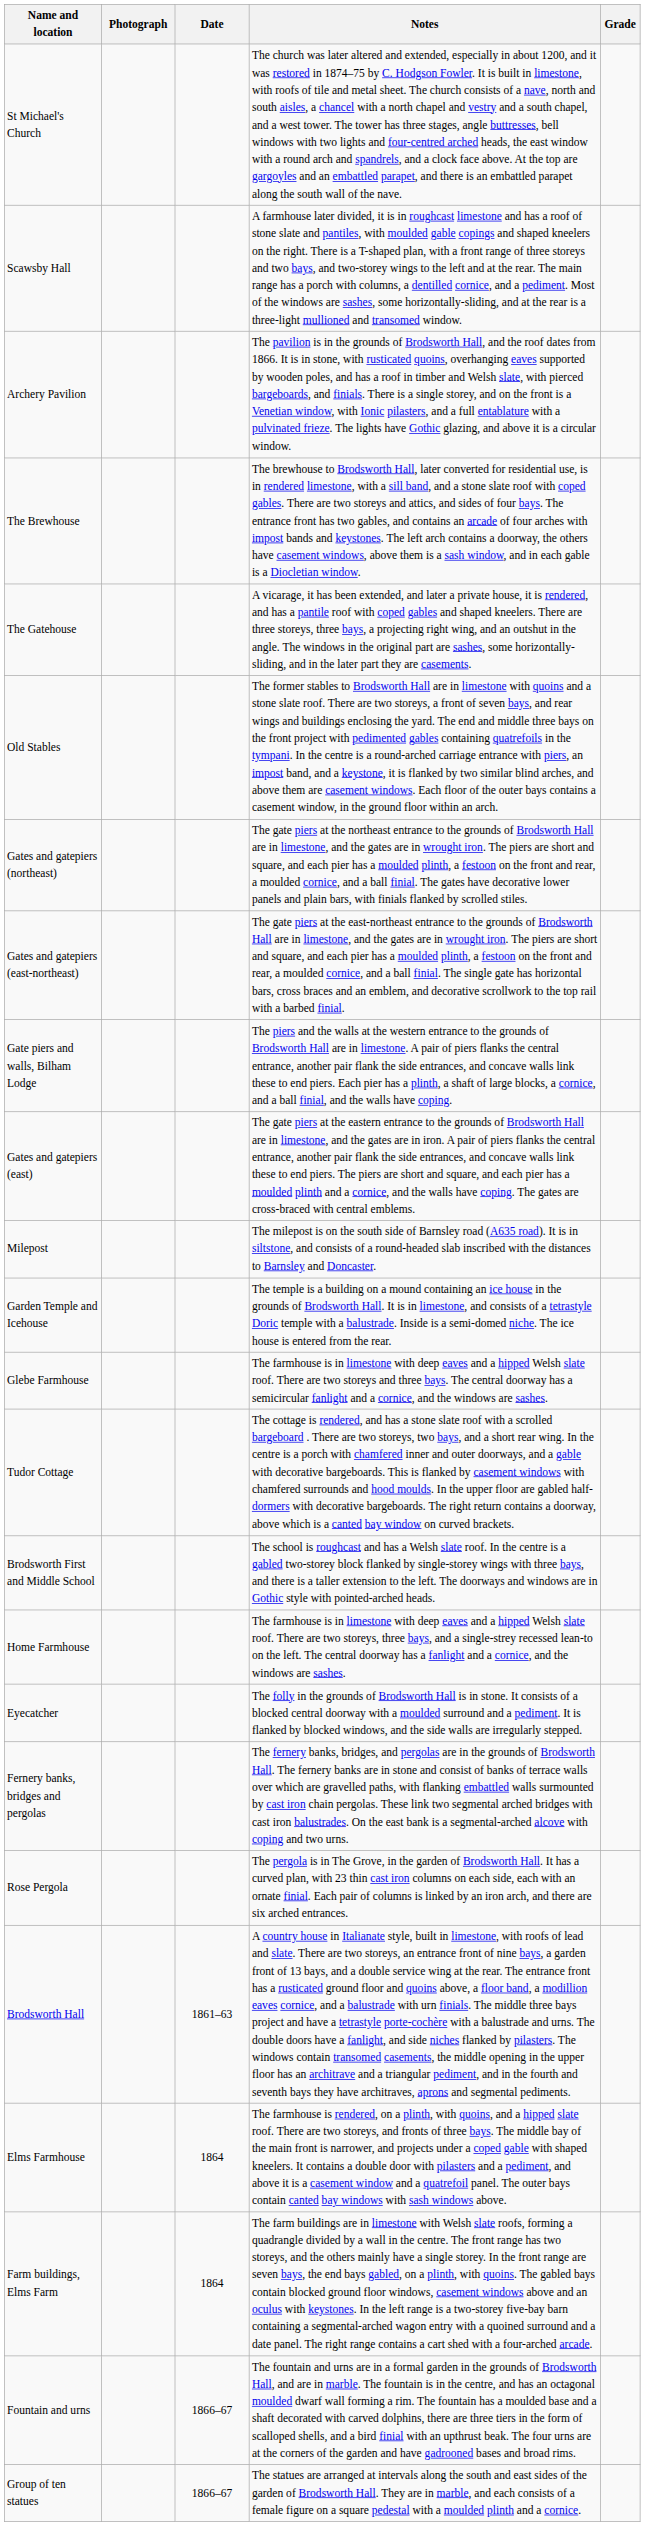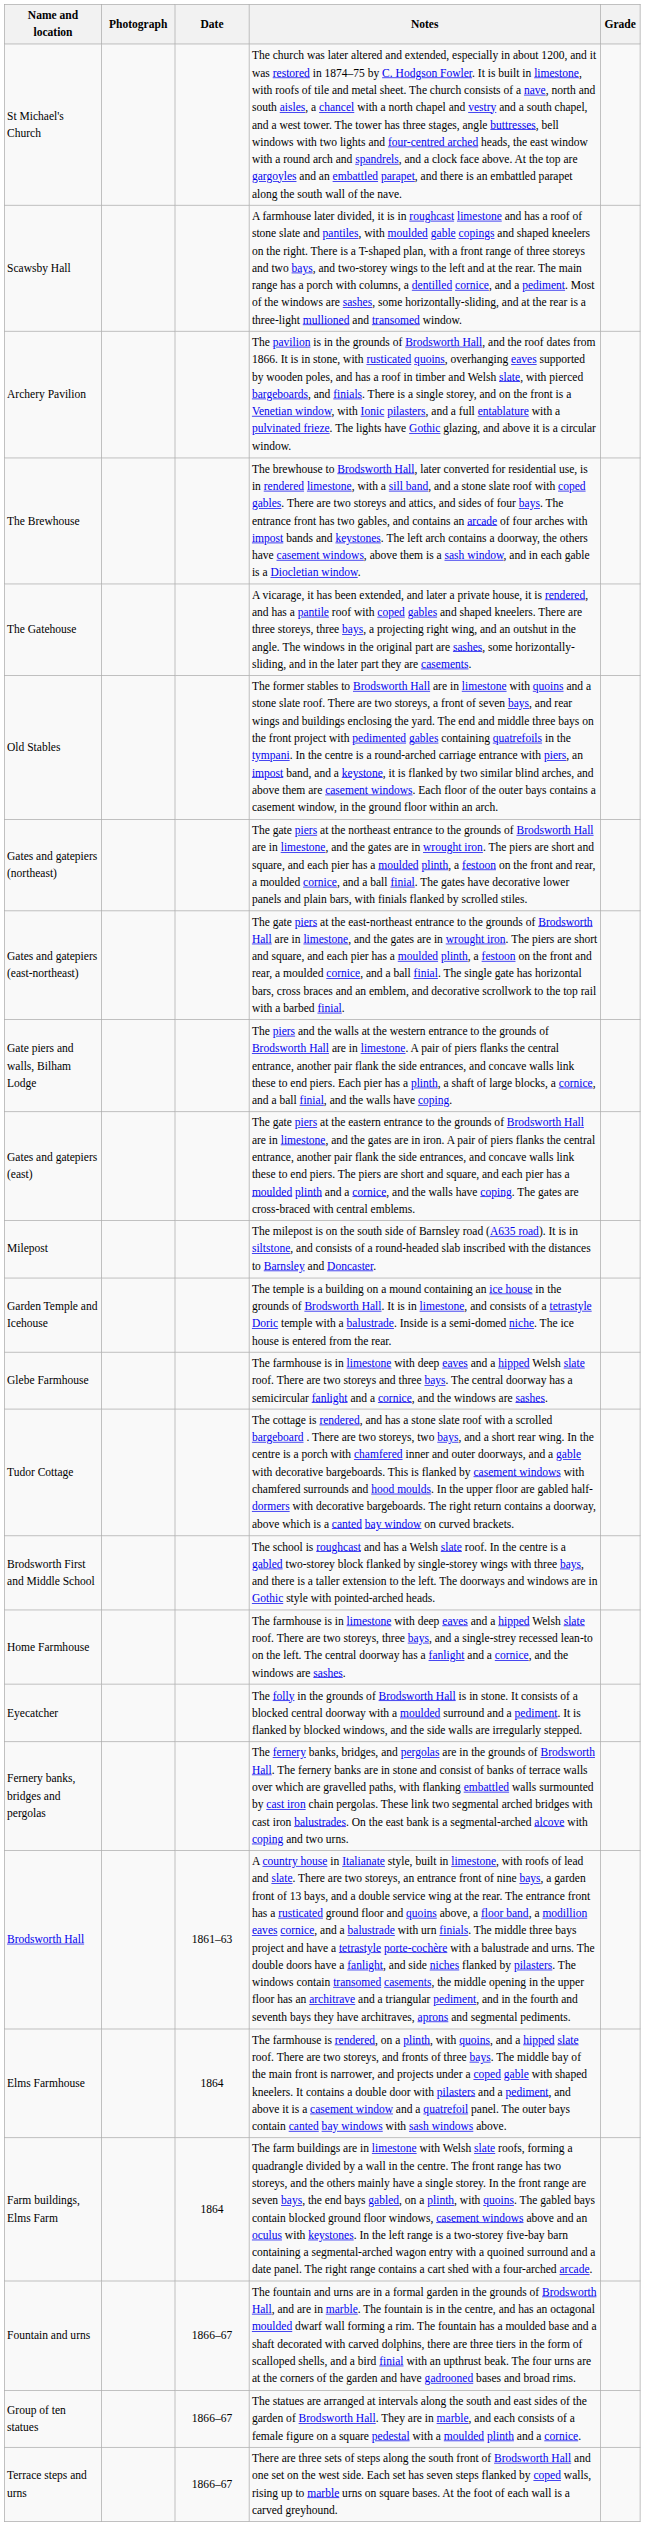- row: Rose Pergola | The pergola is in The Grove, in the garden of Brodsworth Hall. It has a curved plan, with 23 thin cast iron columns on each side, each with an ornate finial. Each pair of columns is linked by an iron arch, and there are six arched entrances.
+ row: Terrace steps and urns | 1866–67 | There are three sets of steps along the south front of Brodsworth Hall and one set on the west side. Each set has seven steps flanked by coped walls, rising up to marble urns on square bases. At the foot of each wall is a carved greyhound.
